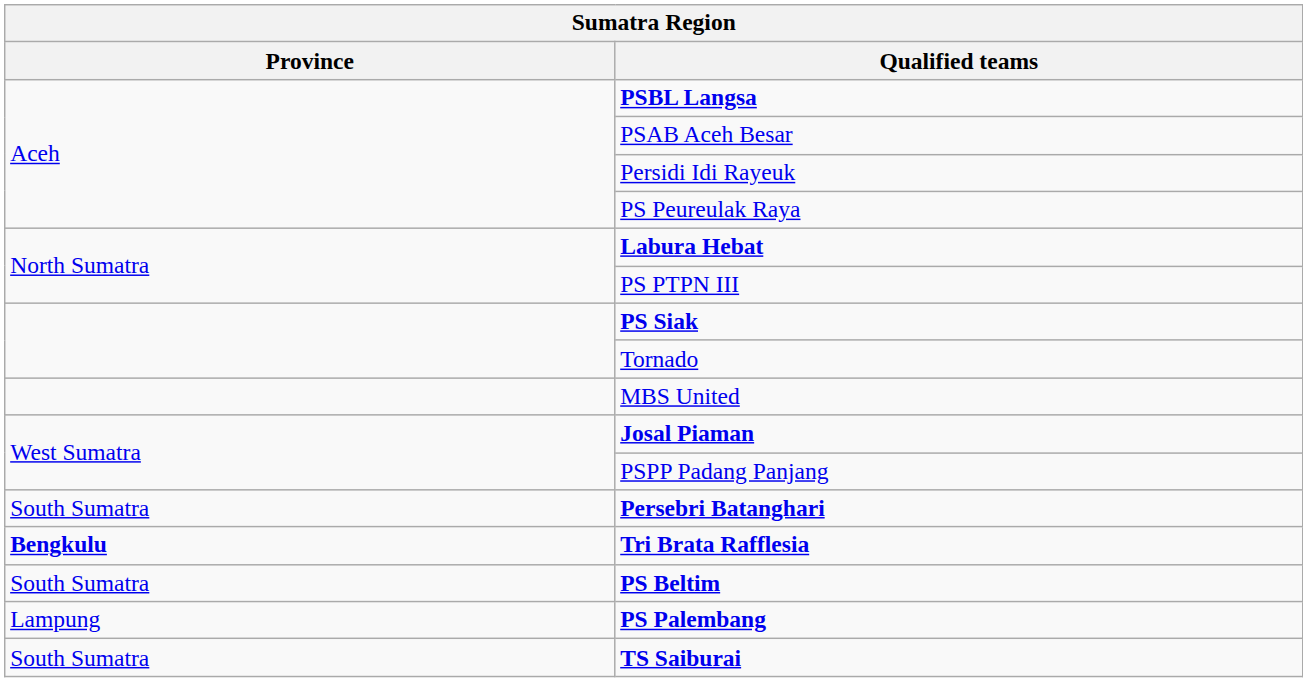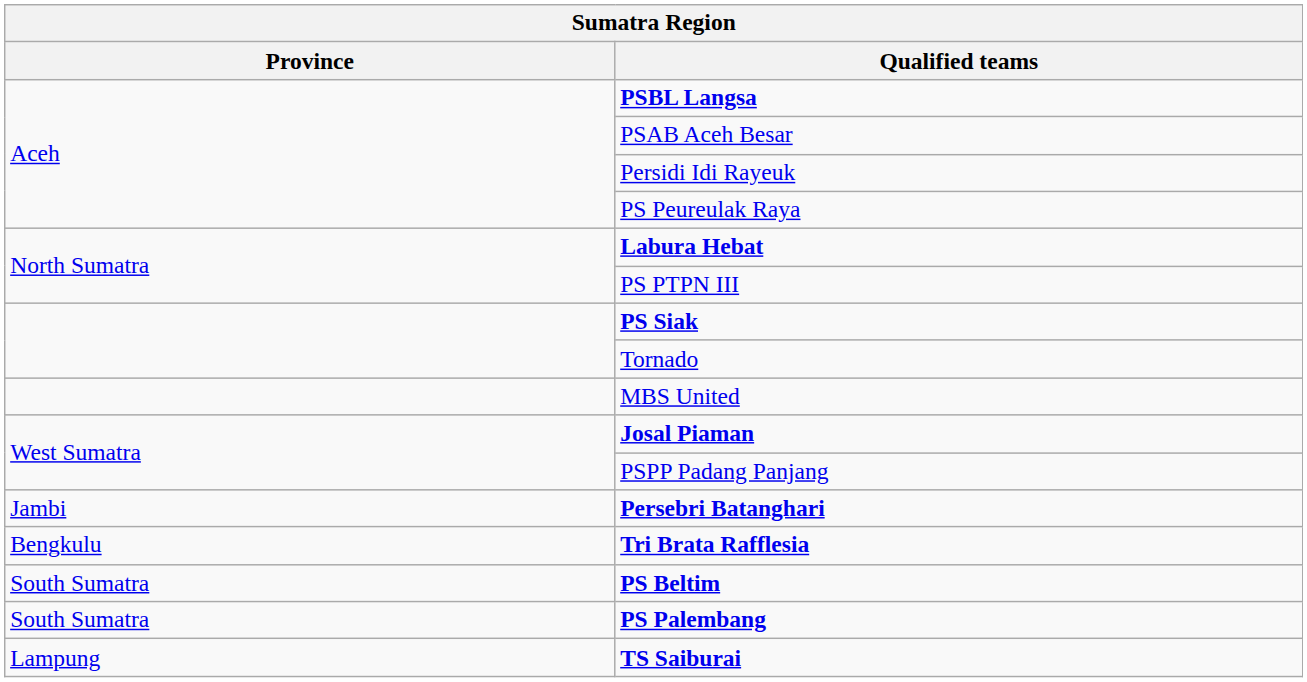Persebri Batanghari | Province: South Sumatra -> Jambi
Tri Brata Rafflesia | Province: bold -> normal
PS Palembang | Province: Lampung -> South Sumatra
TS Saiburai | Province: South Sumatra -> Lampung
